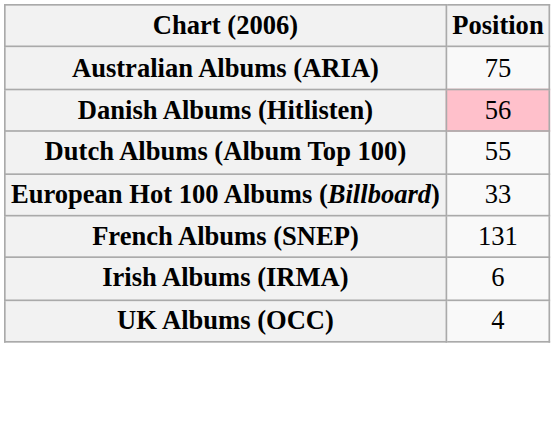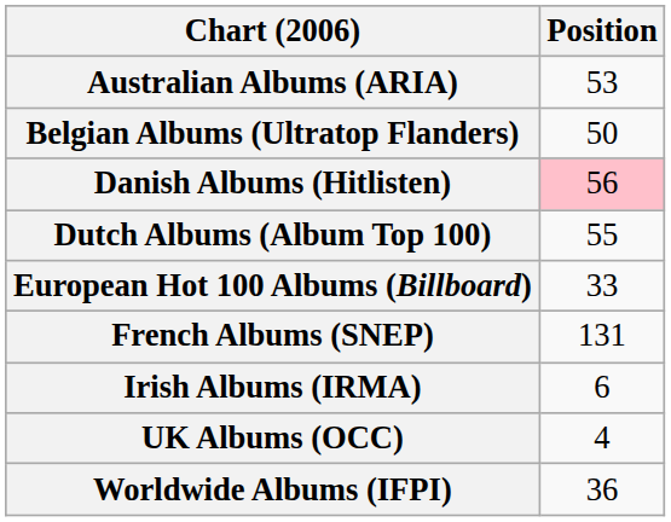Australian Albums (ARIA) | Position: 75 -> 53
+ row: Belgian Albums (Ultratop Flanders) | 50
+ row: Worldwide Albums (IFPI) | 36
